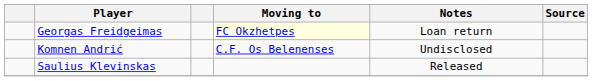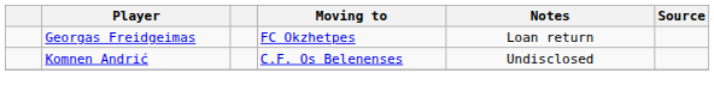Georgas Freidgeimas | Moving to: lightyellow background -> no background
- row: Saulius Klevinskas | Released
